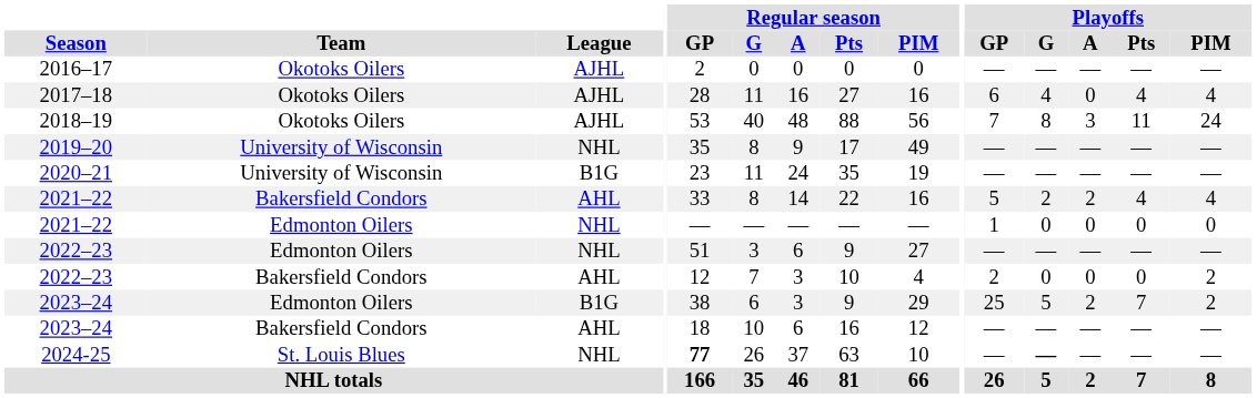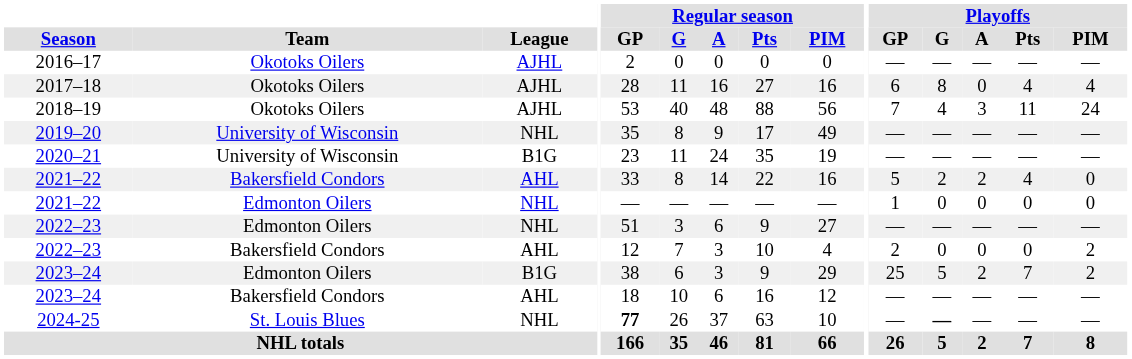2017–18 | Playoffs / G: 4 -> 8
2018–19 | Playoffs / G: 8 -> 4
2021–22 / Bakersfield Condors | Playoffs / PIM: 4 -> 0
